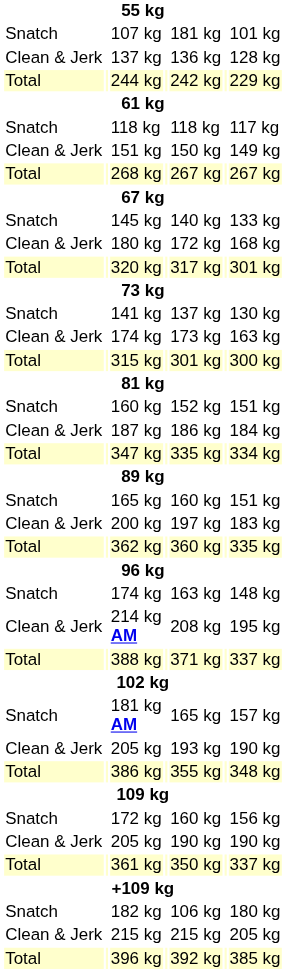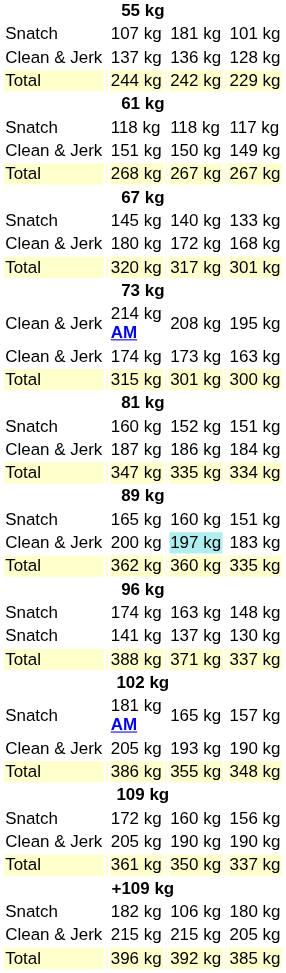rows swapped: 141 kg <-> 214 kg AM
200 kg | column 5: no background -> paleturquoise background
